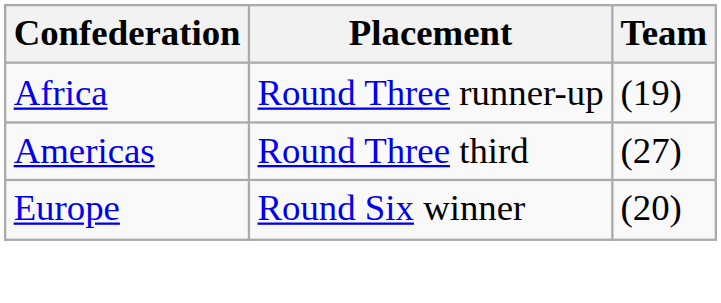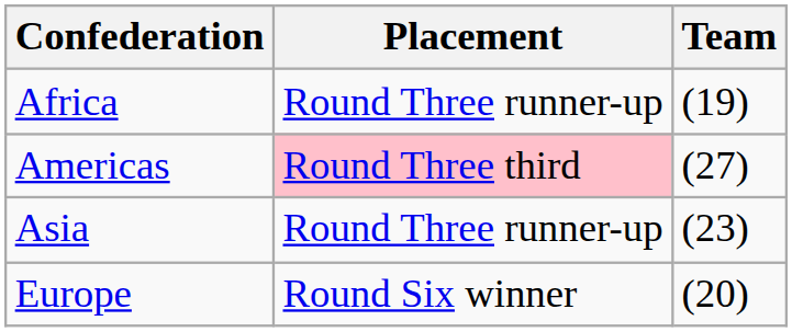Americas | Placement: no background -> pink background
+ row: Asia | Round Three runner-up | (23)
